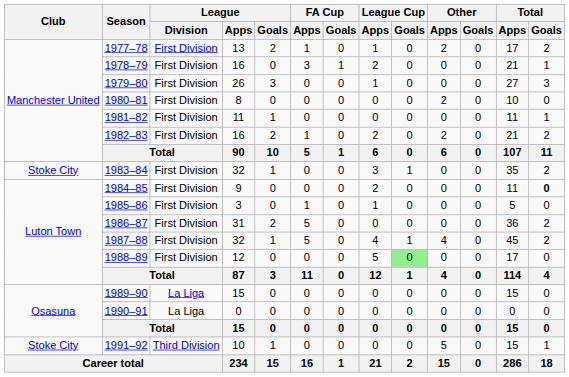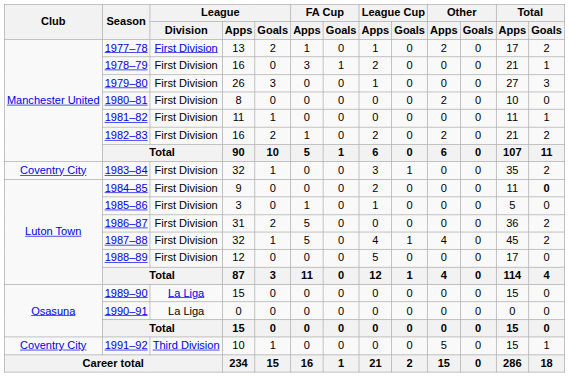1983–84 | Club: Stoke City -> Coventry City
1988–89 | League Cup / Goals: lightgreen background -> no background
1991–92 | Club: Stoke City -> Coventry City
